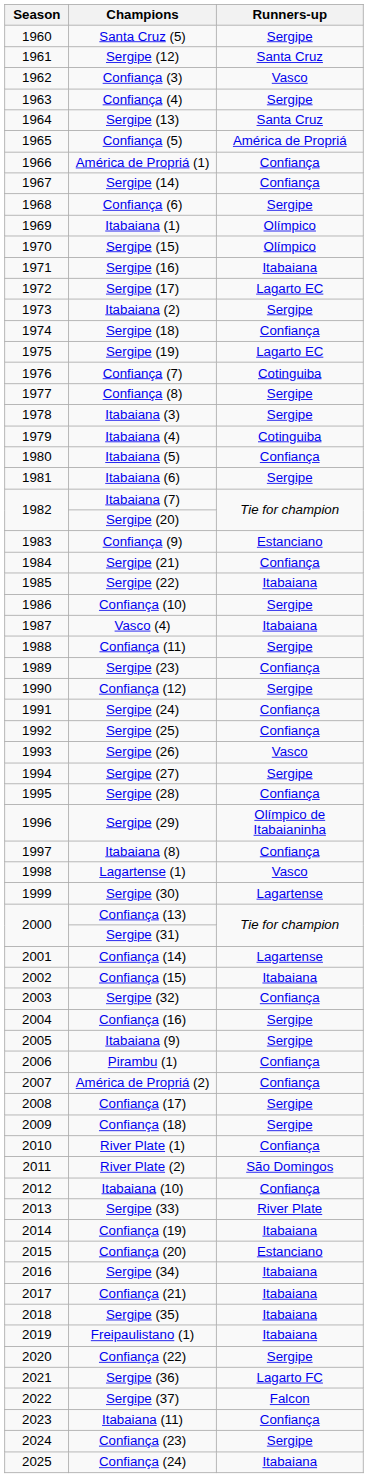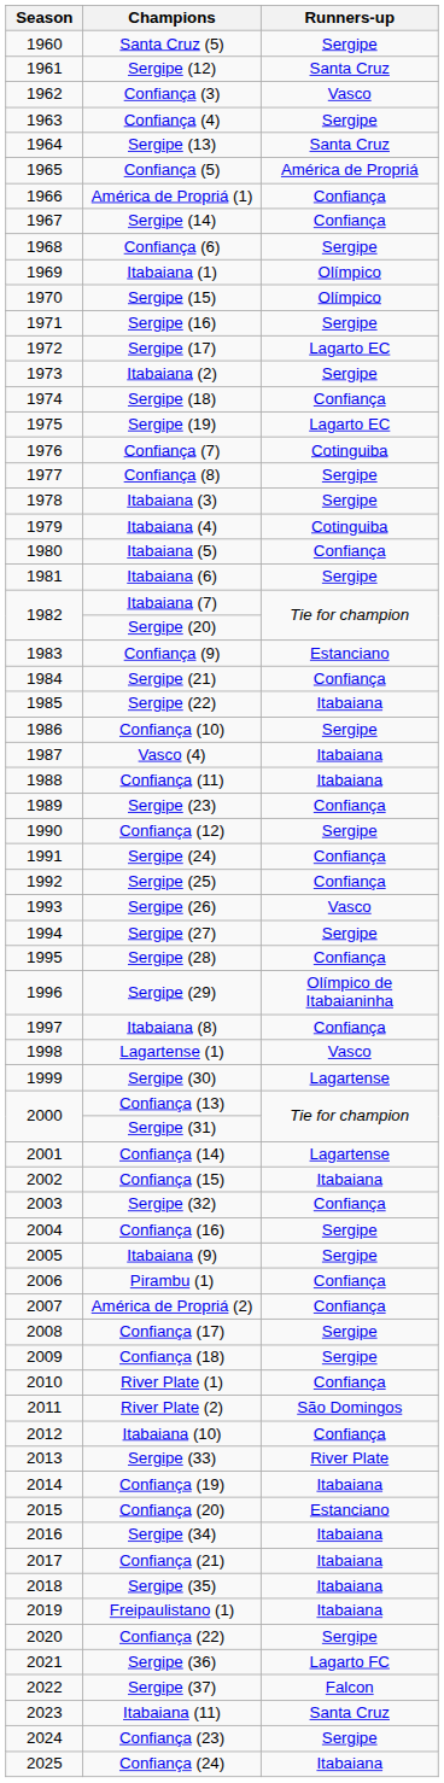Sergipe (16) | Runners-up: Itabaiana -> Sergipe
Confiança (11) | Runners-up: Sergipe -> Itabaiana
Itabaiana (11) | Runners-up: Confiança -> Santa Cruz
